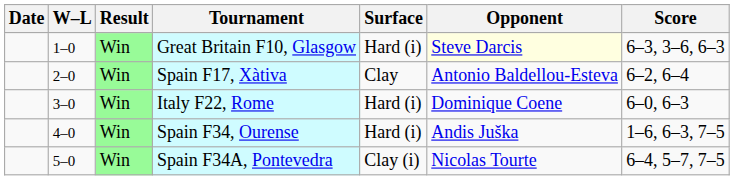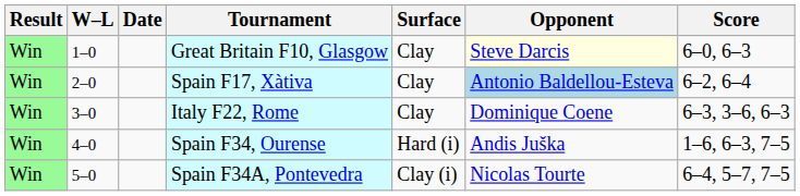columns swapped: Result <-> Date
Great Britain F10, Glasgow | Surface: Hard (i) -> Clay
Great Britain F10, Glasgow | Score: 6–3, 3–6, 6–3 -> 6–0, 6–3
Spain F17, Xàtiva | Opponent: no background -> lightblue background
Italy F22, Rome | Surface: Hard (i) -> Clay
Italy F22, Rome | Score: 6–0, 6–3 -> 6–3, 3–6, 6–3
